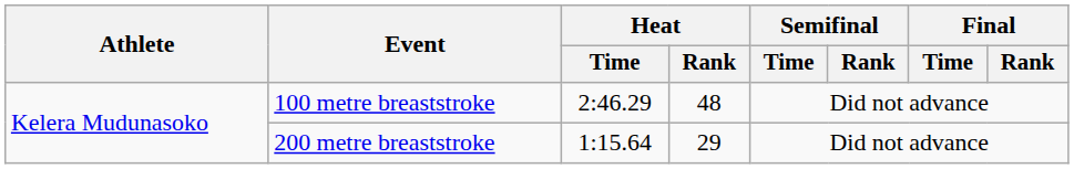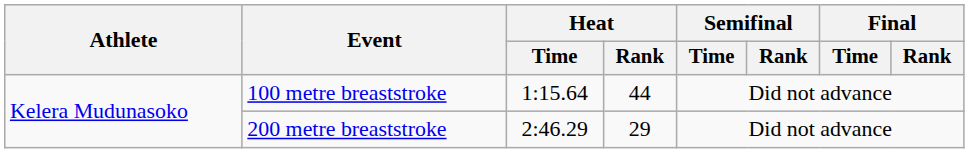100 metre breaststroke | Heat / Time: 2:46.29 -> 1:15.64
100 metre breaststroke | Heat / Rank: 48 -> 44
200 metre breaststroke | Heat / Time: 1:15.64 -> 2:46.29
